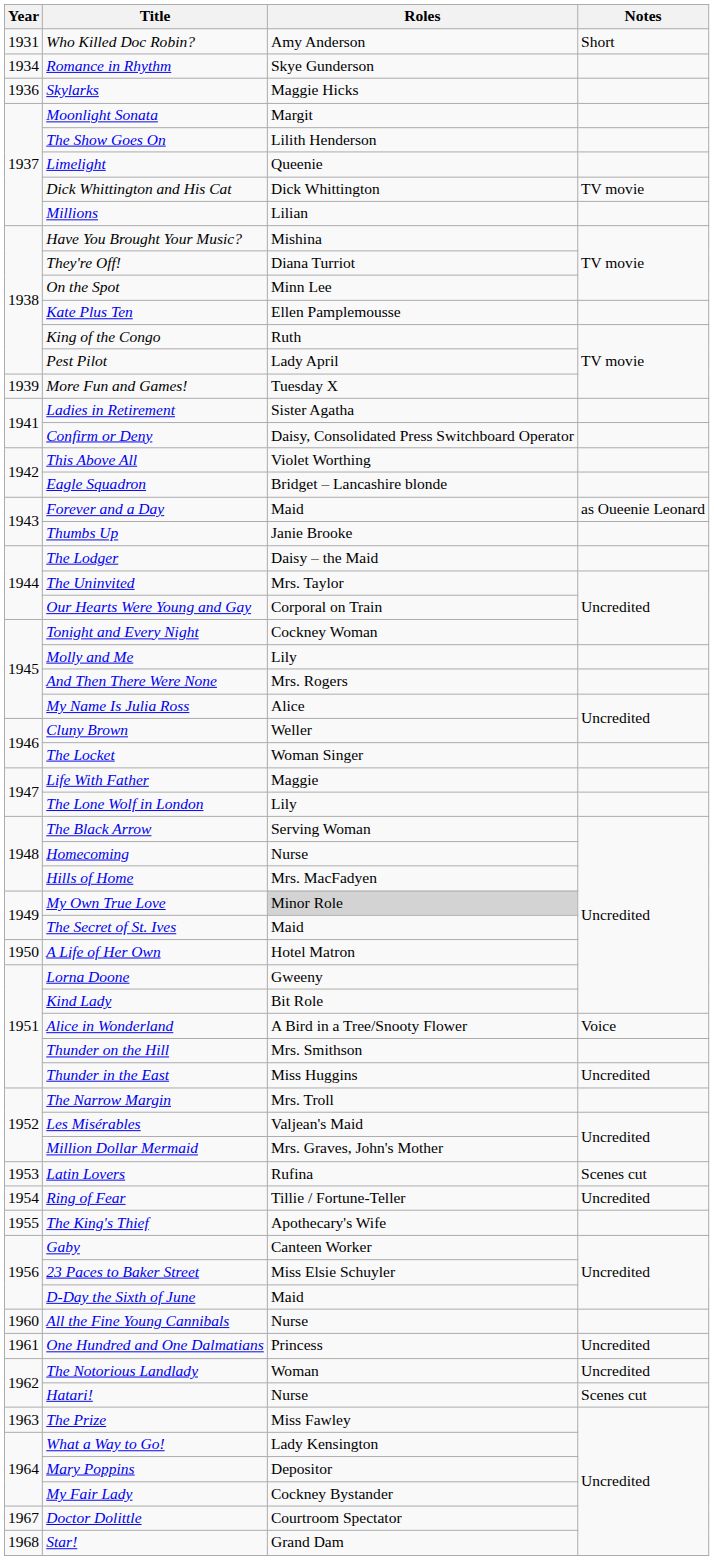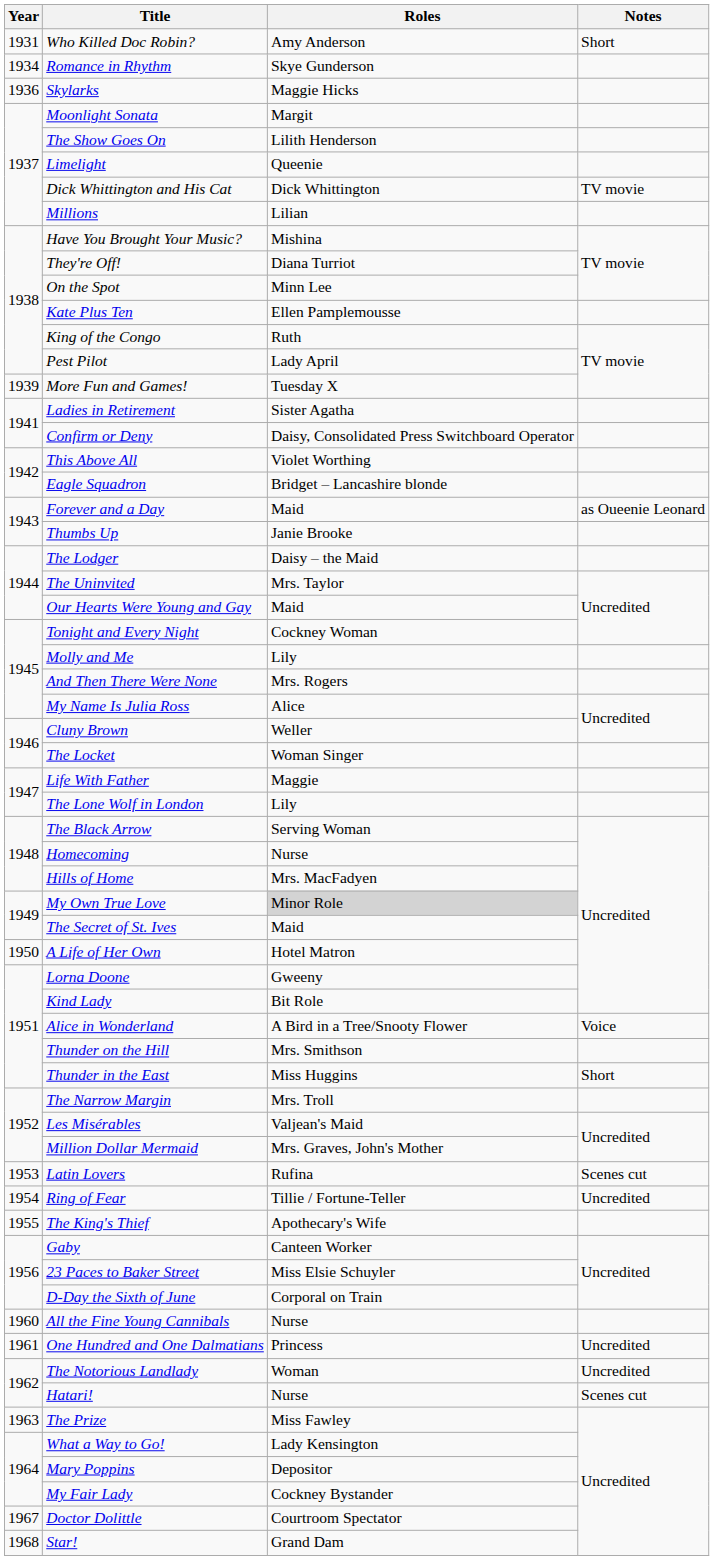Our Hearts Were Young and Gay | Roles: Corporal on Train -> Maid
Thunder in the East | Notes: Uncredited -> Short
D-Day the Sixth of June | Roles: Maid -> Corporal on Train
